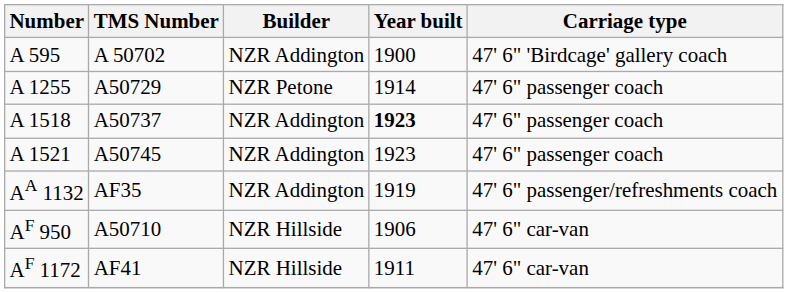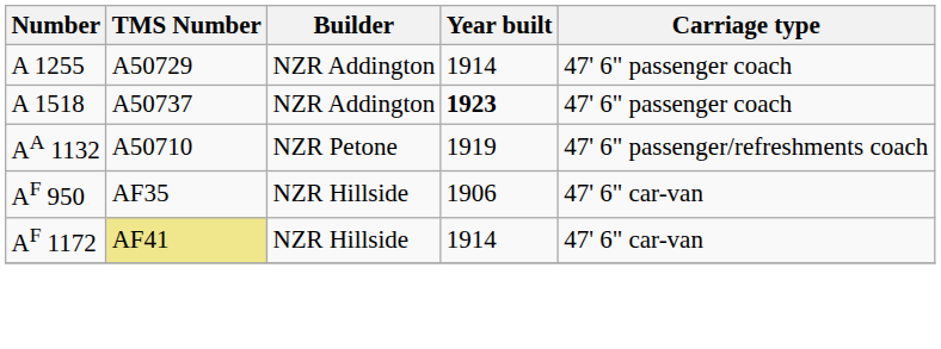- row: A 595 | A 50702 | NZR Addington | 1900 | 47' 6" 'Birdcage' gallery coach
A 1255 | Builder: NZR Petone -> NZR Addington
- row: A 1521 | A50745 | NZR Addington | 1923 | 47' 6" passenger coach
AA 1132 | TMS Number: AF35 -> A50710
AA 1132 | Builder: NZR Addington -> NZR Petone
AF 950 | TMS Number: A50710 -> AF35
AF 1172 | TMS Number: no background -> khaki background
AF 1172 | Year built: 1911 -> 1914
